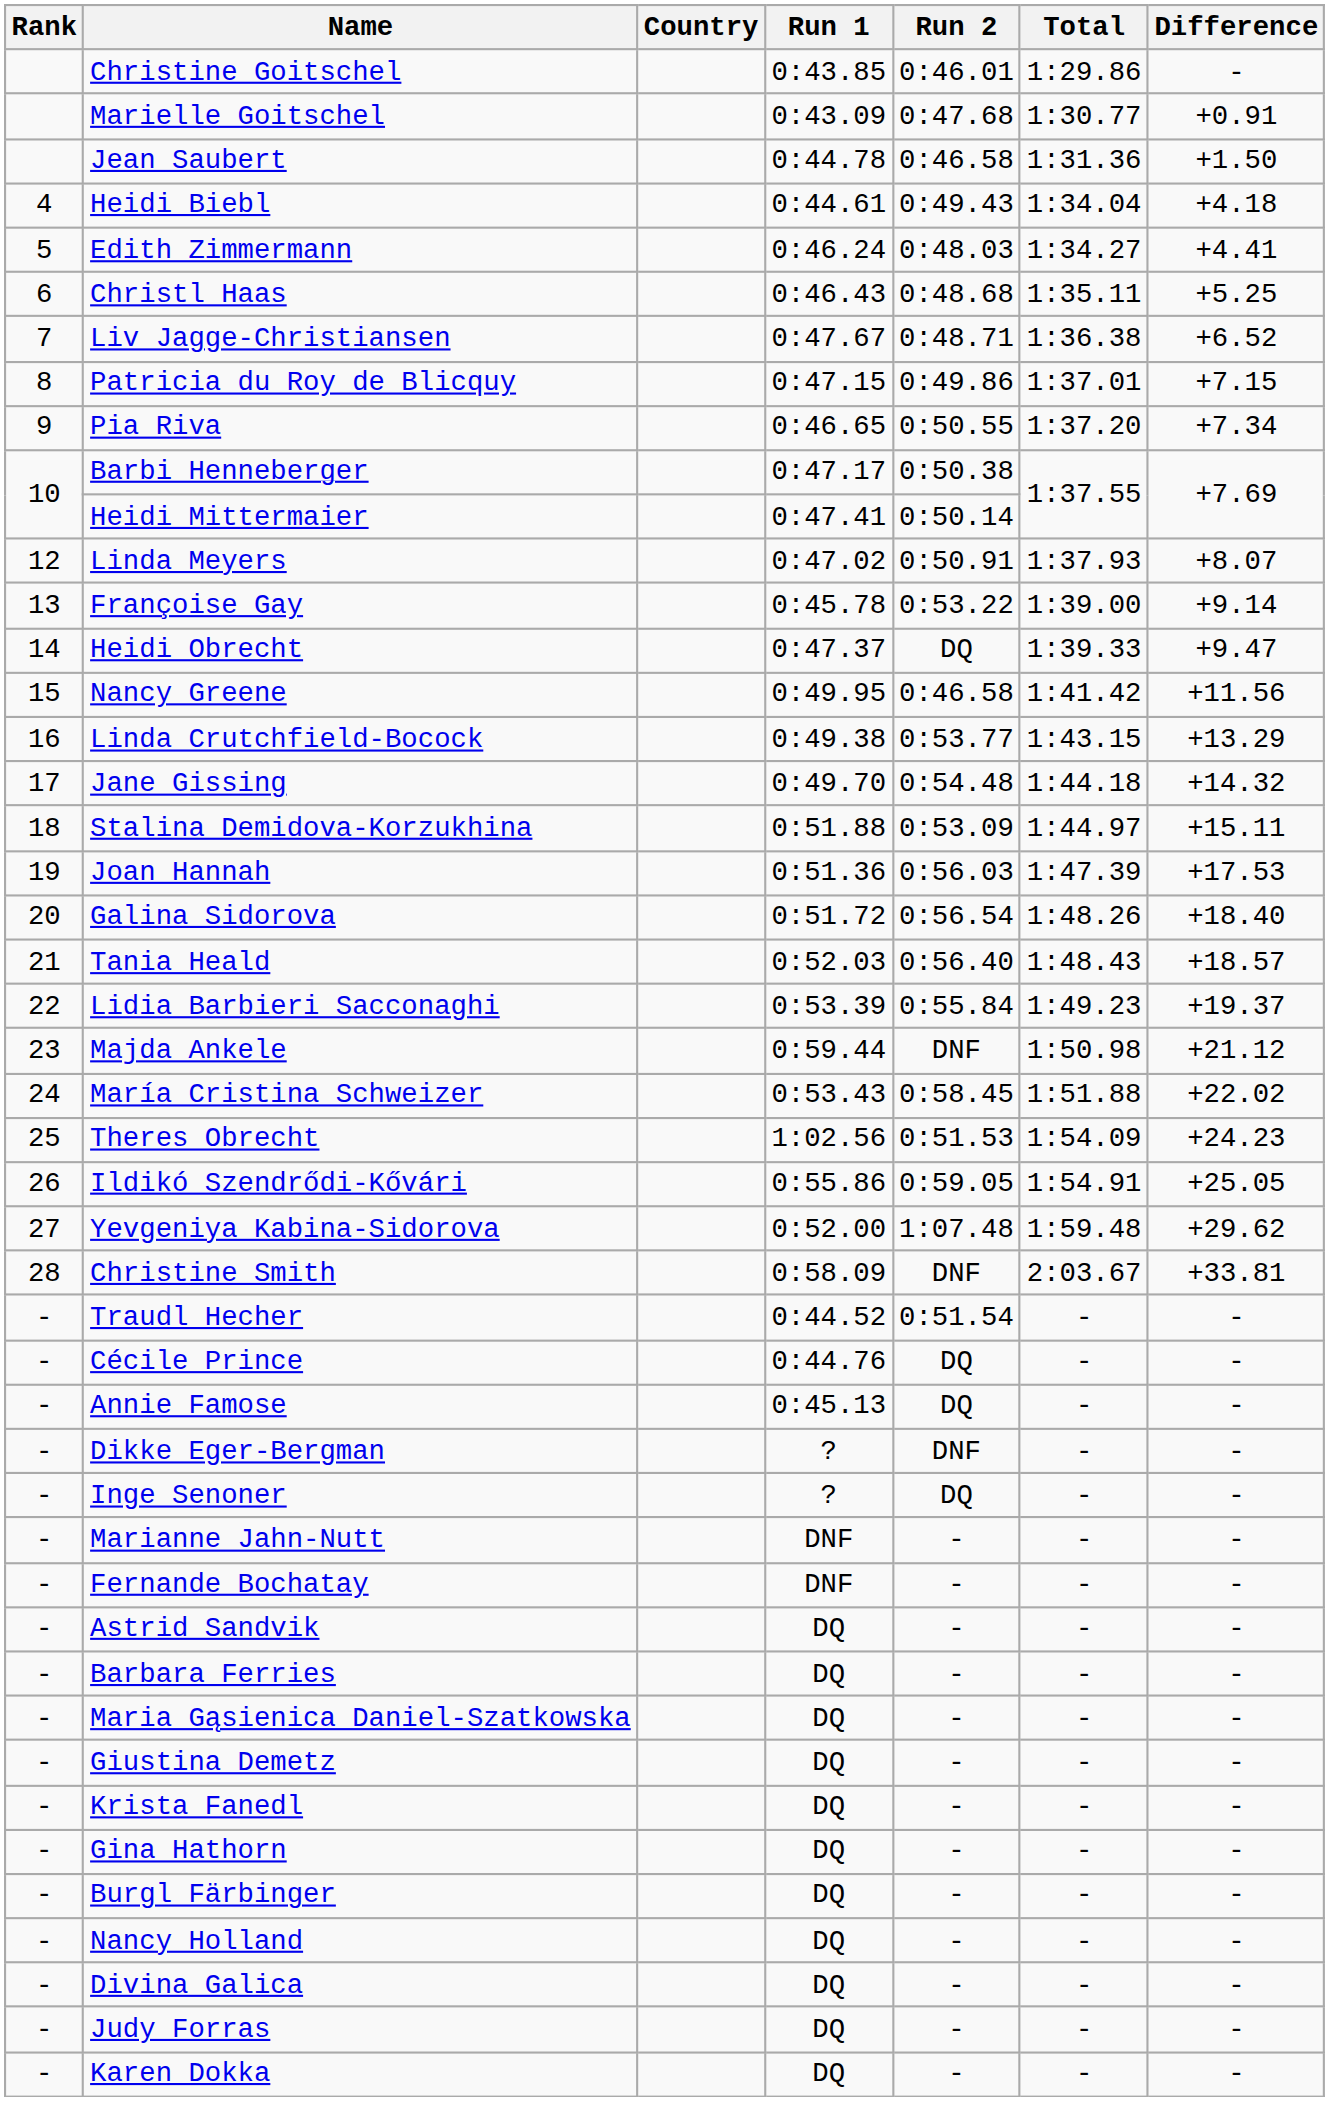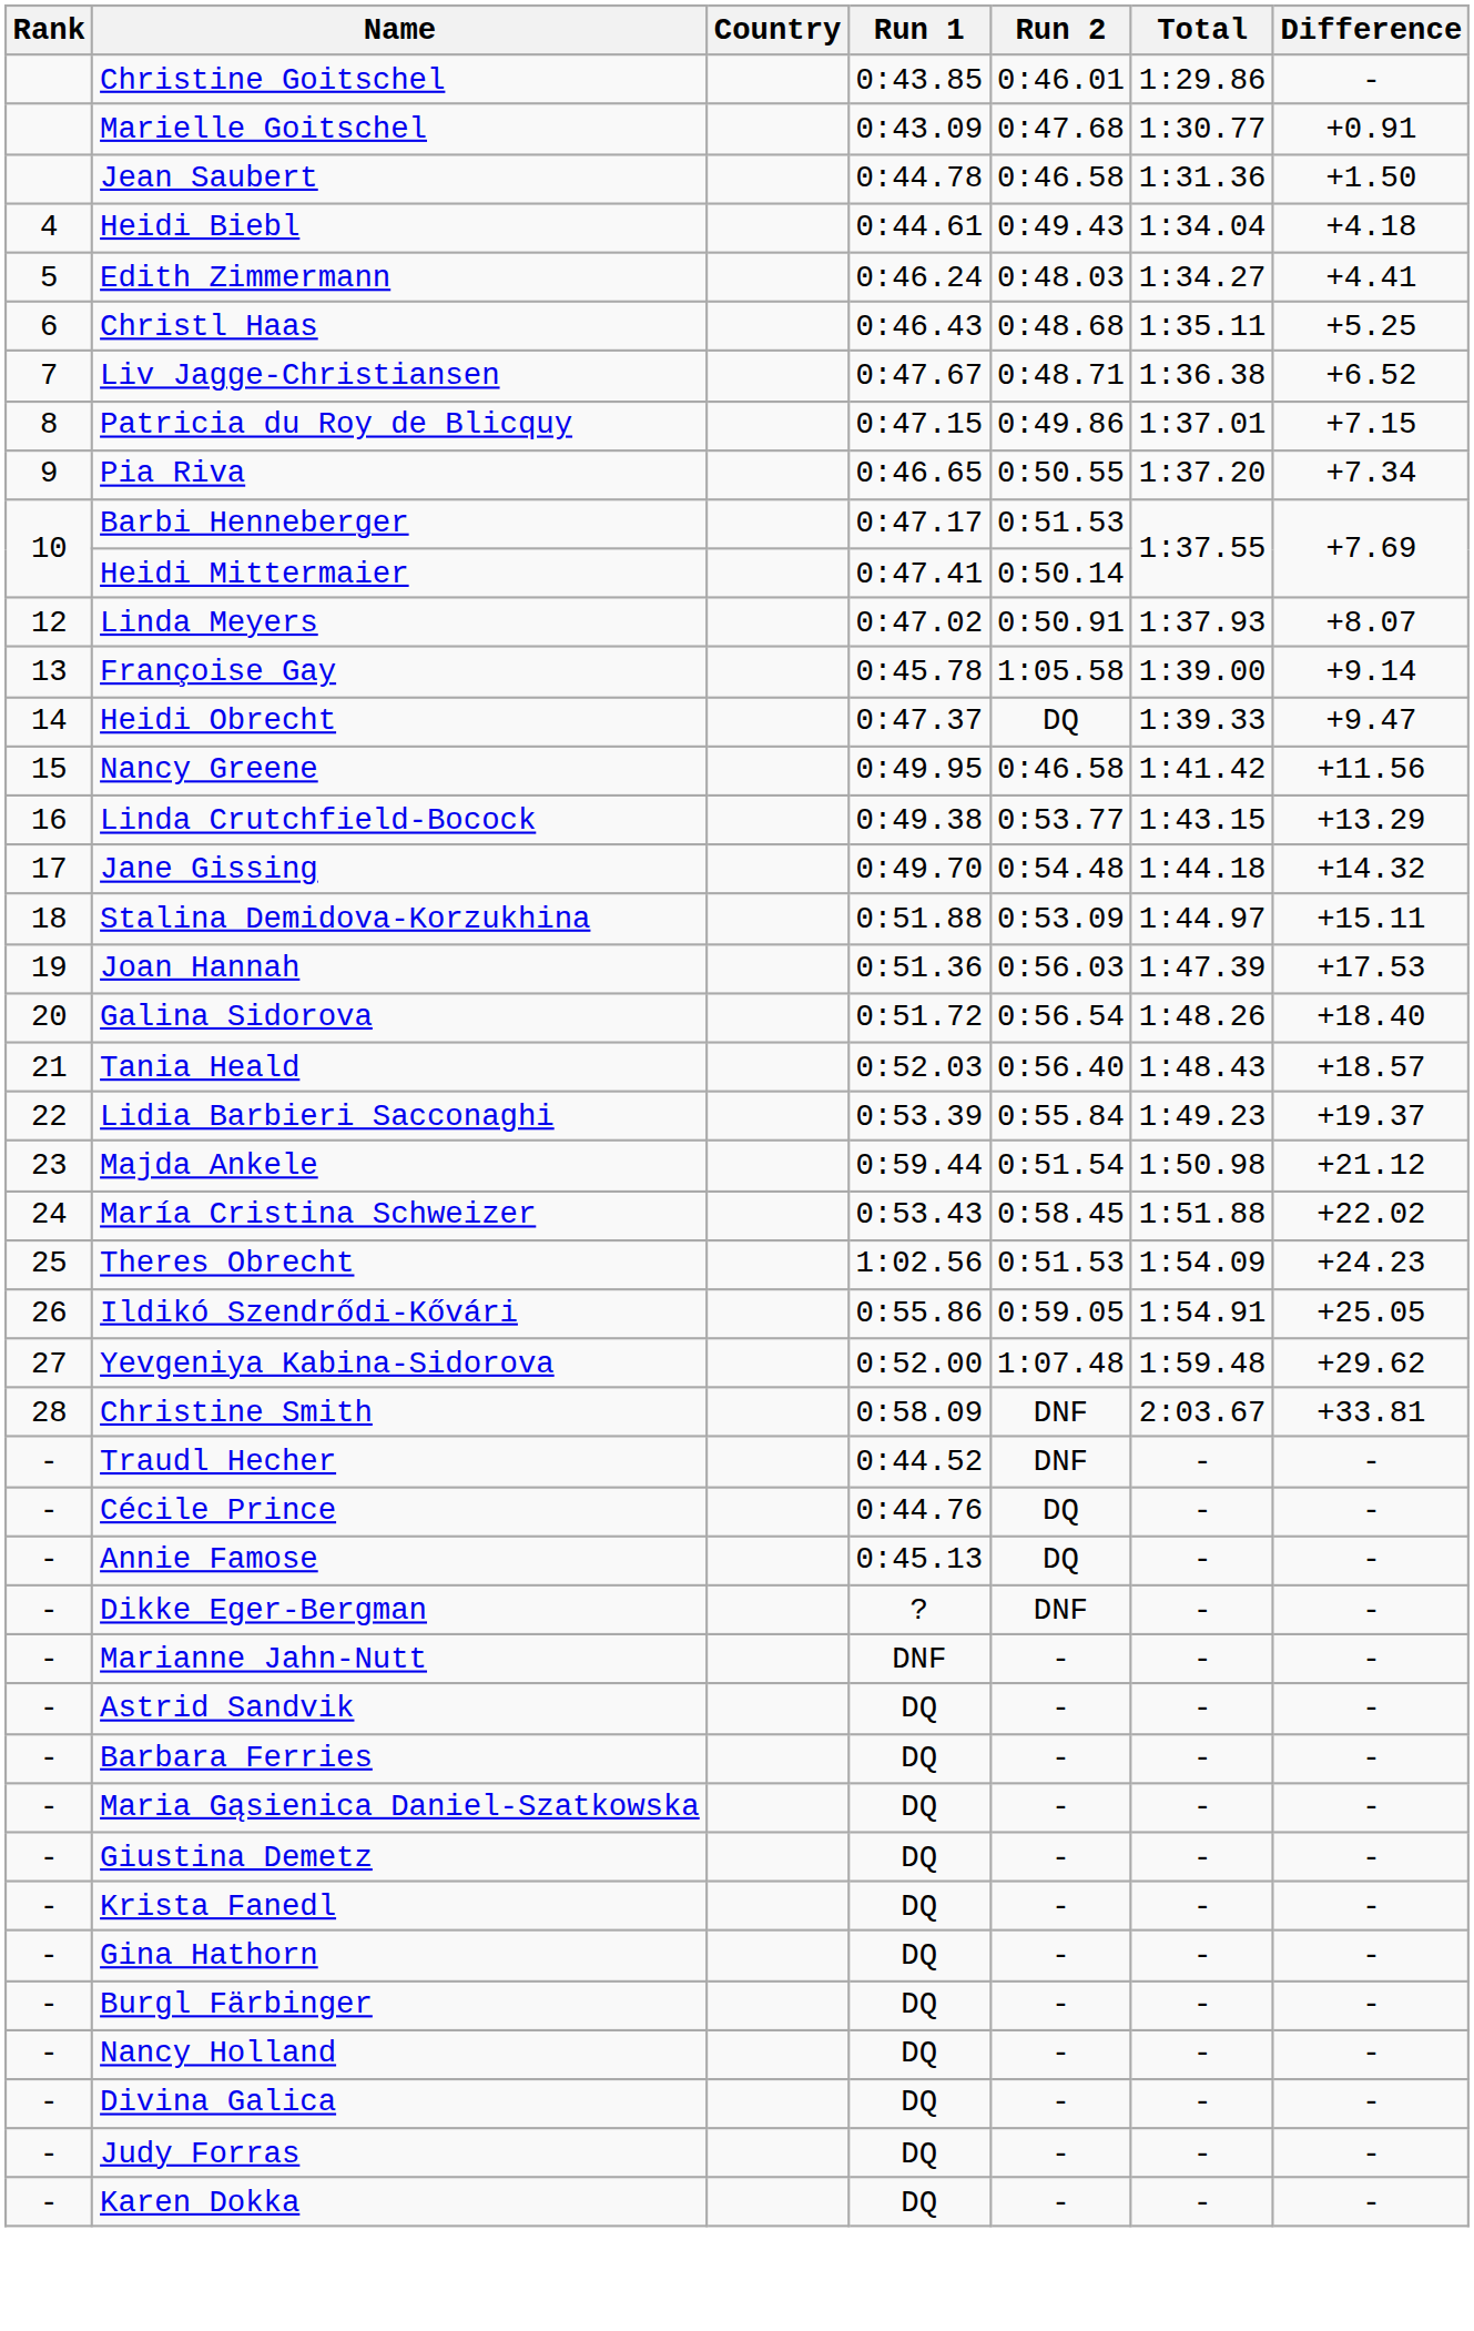Barbi Henneberger | Run 2: 0:50.38 -> 0:51.53
Françoise Gay | Run 2: 0:53.22 -> 1:05.58
Majda Ankele | Run 2: DNF -> 0:51.54
Traudl Hecher | Run 2: 0:51.54 -> DNF
- row: - | Inge Senoner | ? | DQ | - | -
- row: - | Fernande Bochatay | DNF | - | - | -
